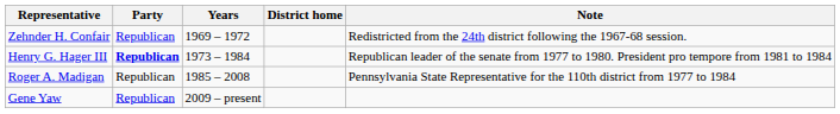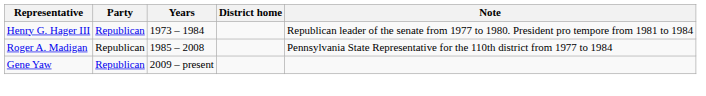- row: Zehnder H. Confair | Republican | 1969 – 1972 | Redistricted from the 24th district following the 1967-68 session.
Henry G. Hager III | Party: bold -> normal
